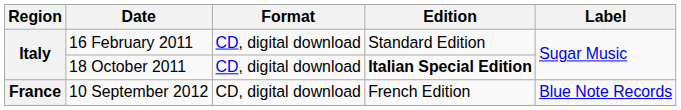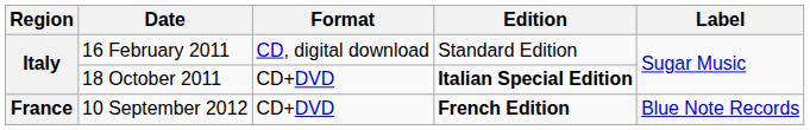18 October 2011 | Format: CD, digital download -> CD+DVD
10 September 2012 | Format: CD, digital download -> CD+DVD
10 September 2012 | Edition: normal -> bold
